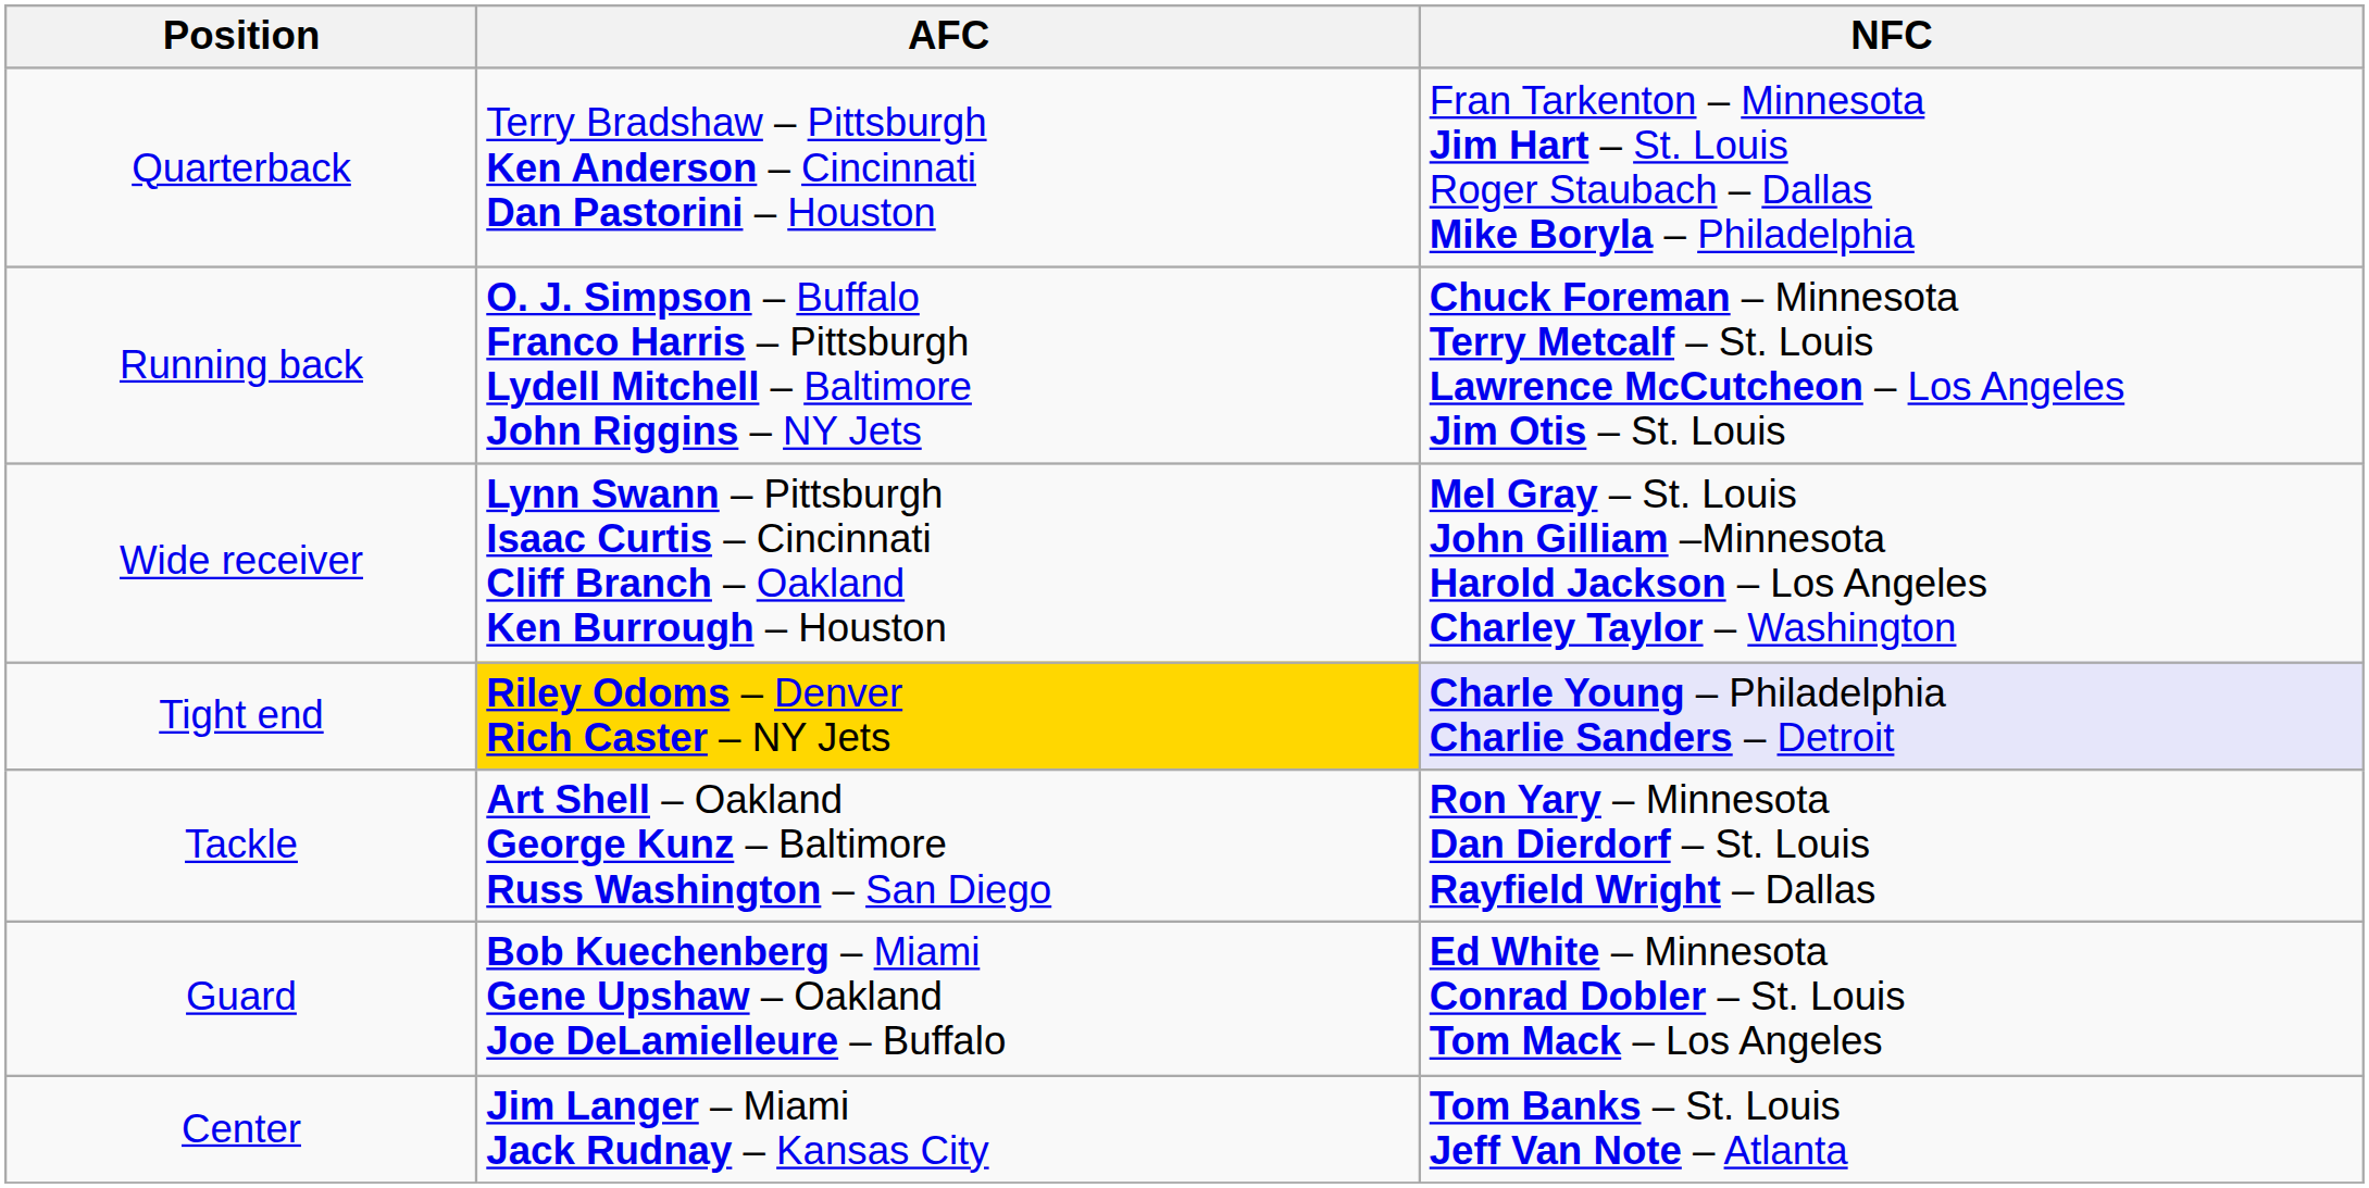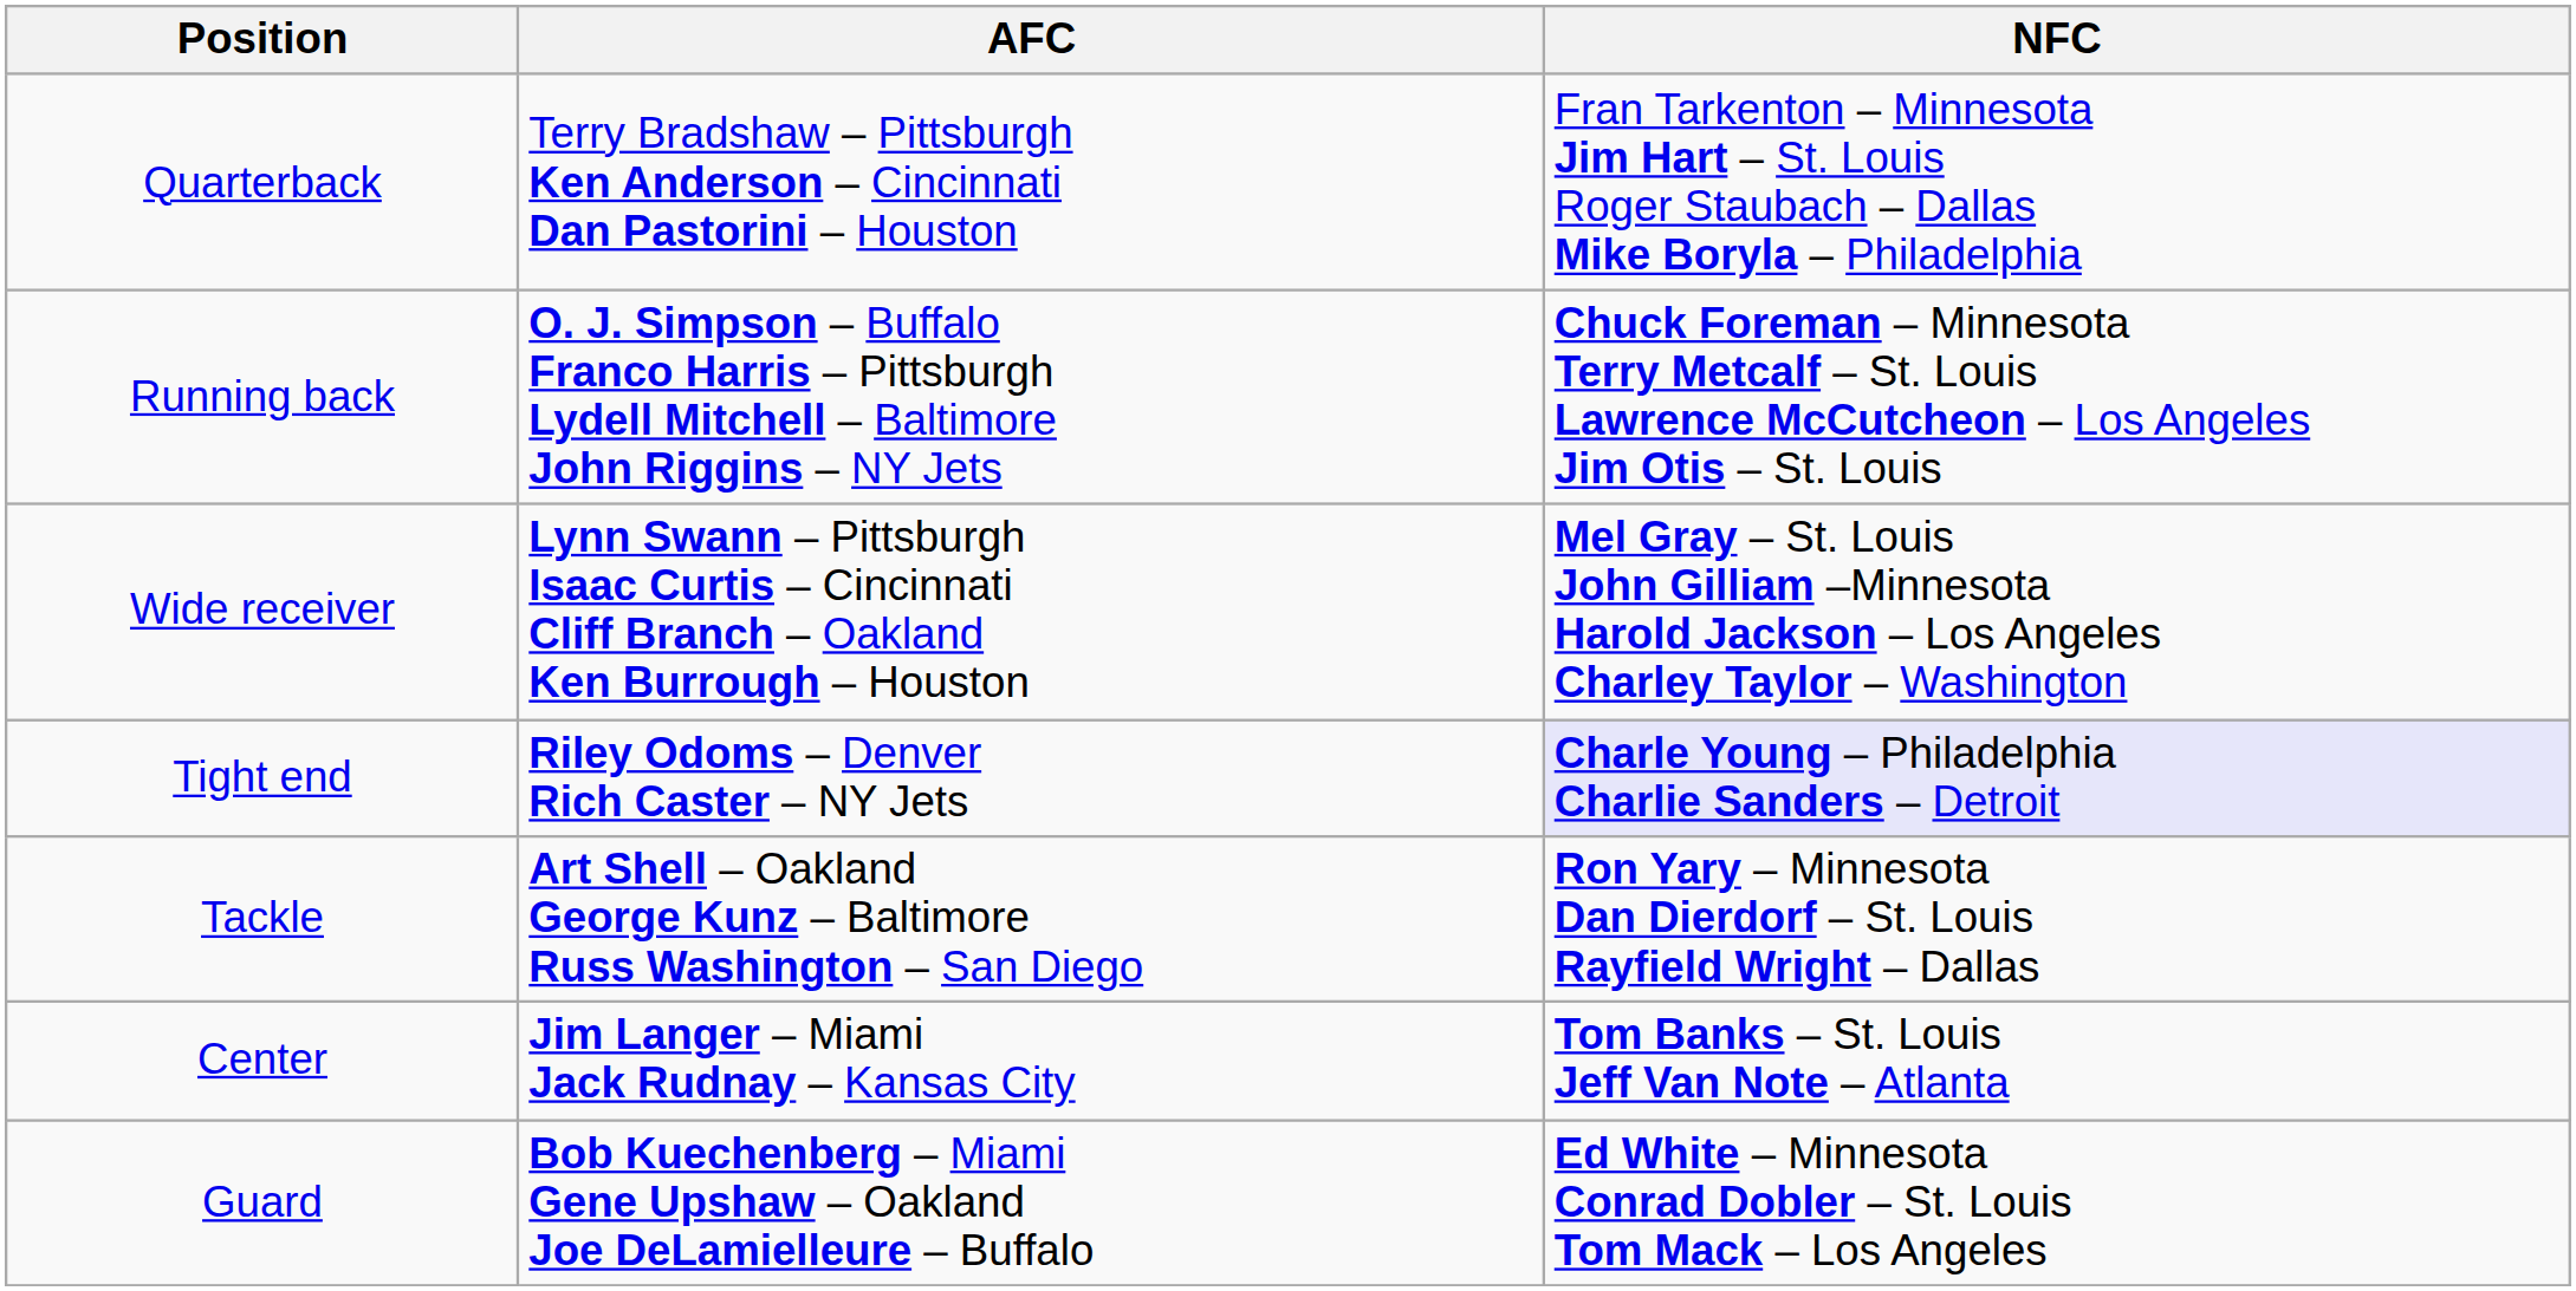Tight end | AFC: gold background -> no background
rows swapped: Guard <-> Center
